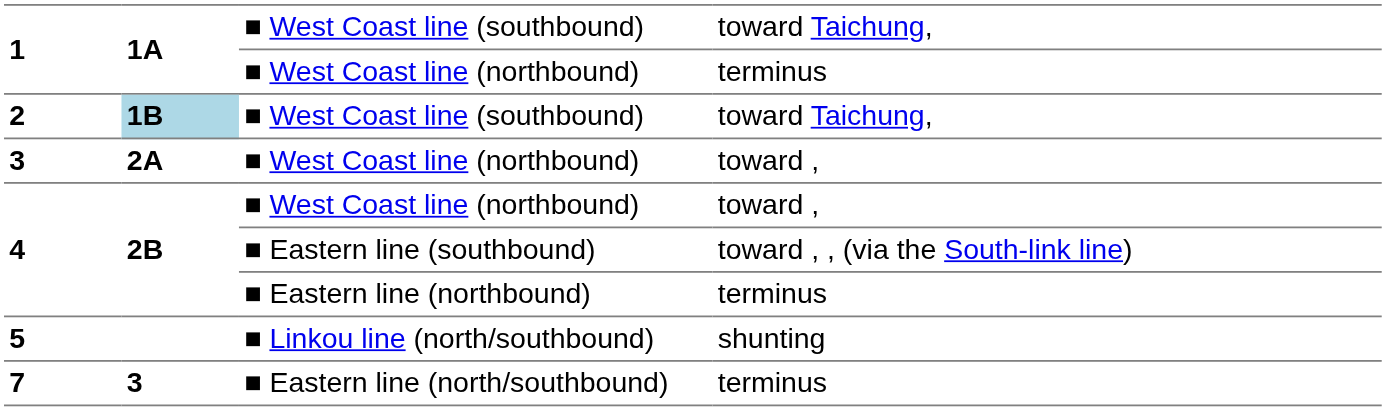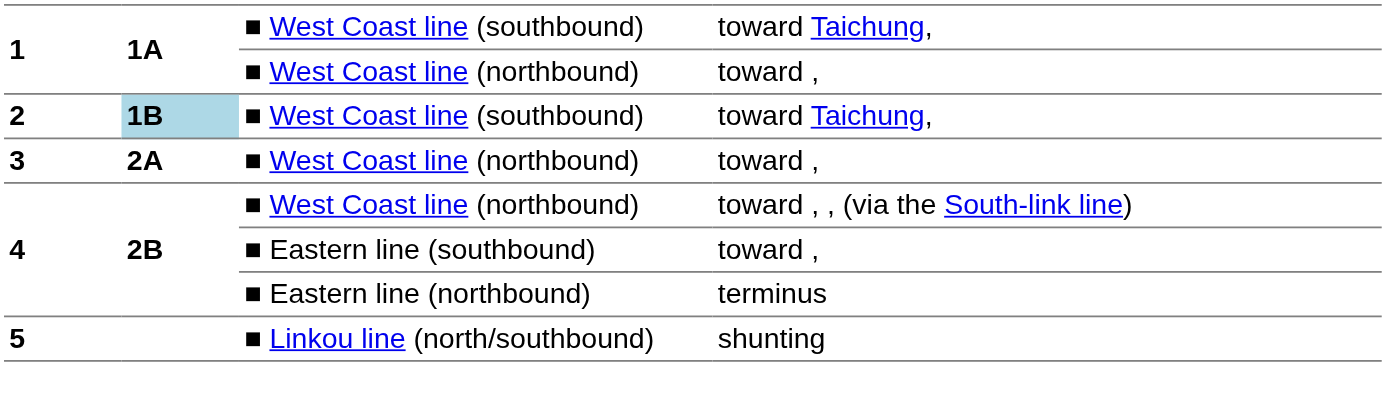1 / ■ West Coast line (northbound) | column 4: terminus -> toward ,
4 / ■ West Coast line (northbound) | column 4: toward , -> toward , , (via the South-link line)
4 / ■ Eastern line (southbound) | column 4: toward , , (via the South-link line) -> toward ,
- row: 7 | 3 | ■ Eastern line (north/southbound) | terminus
